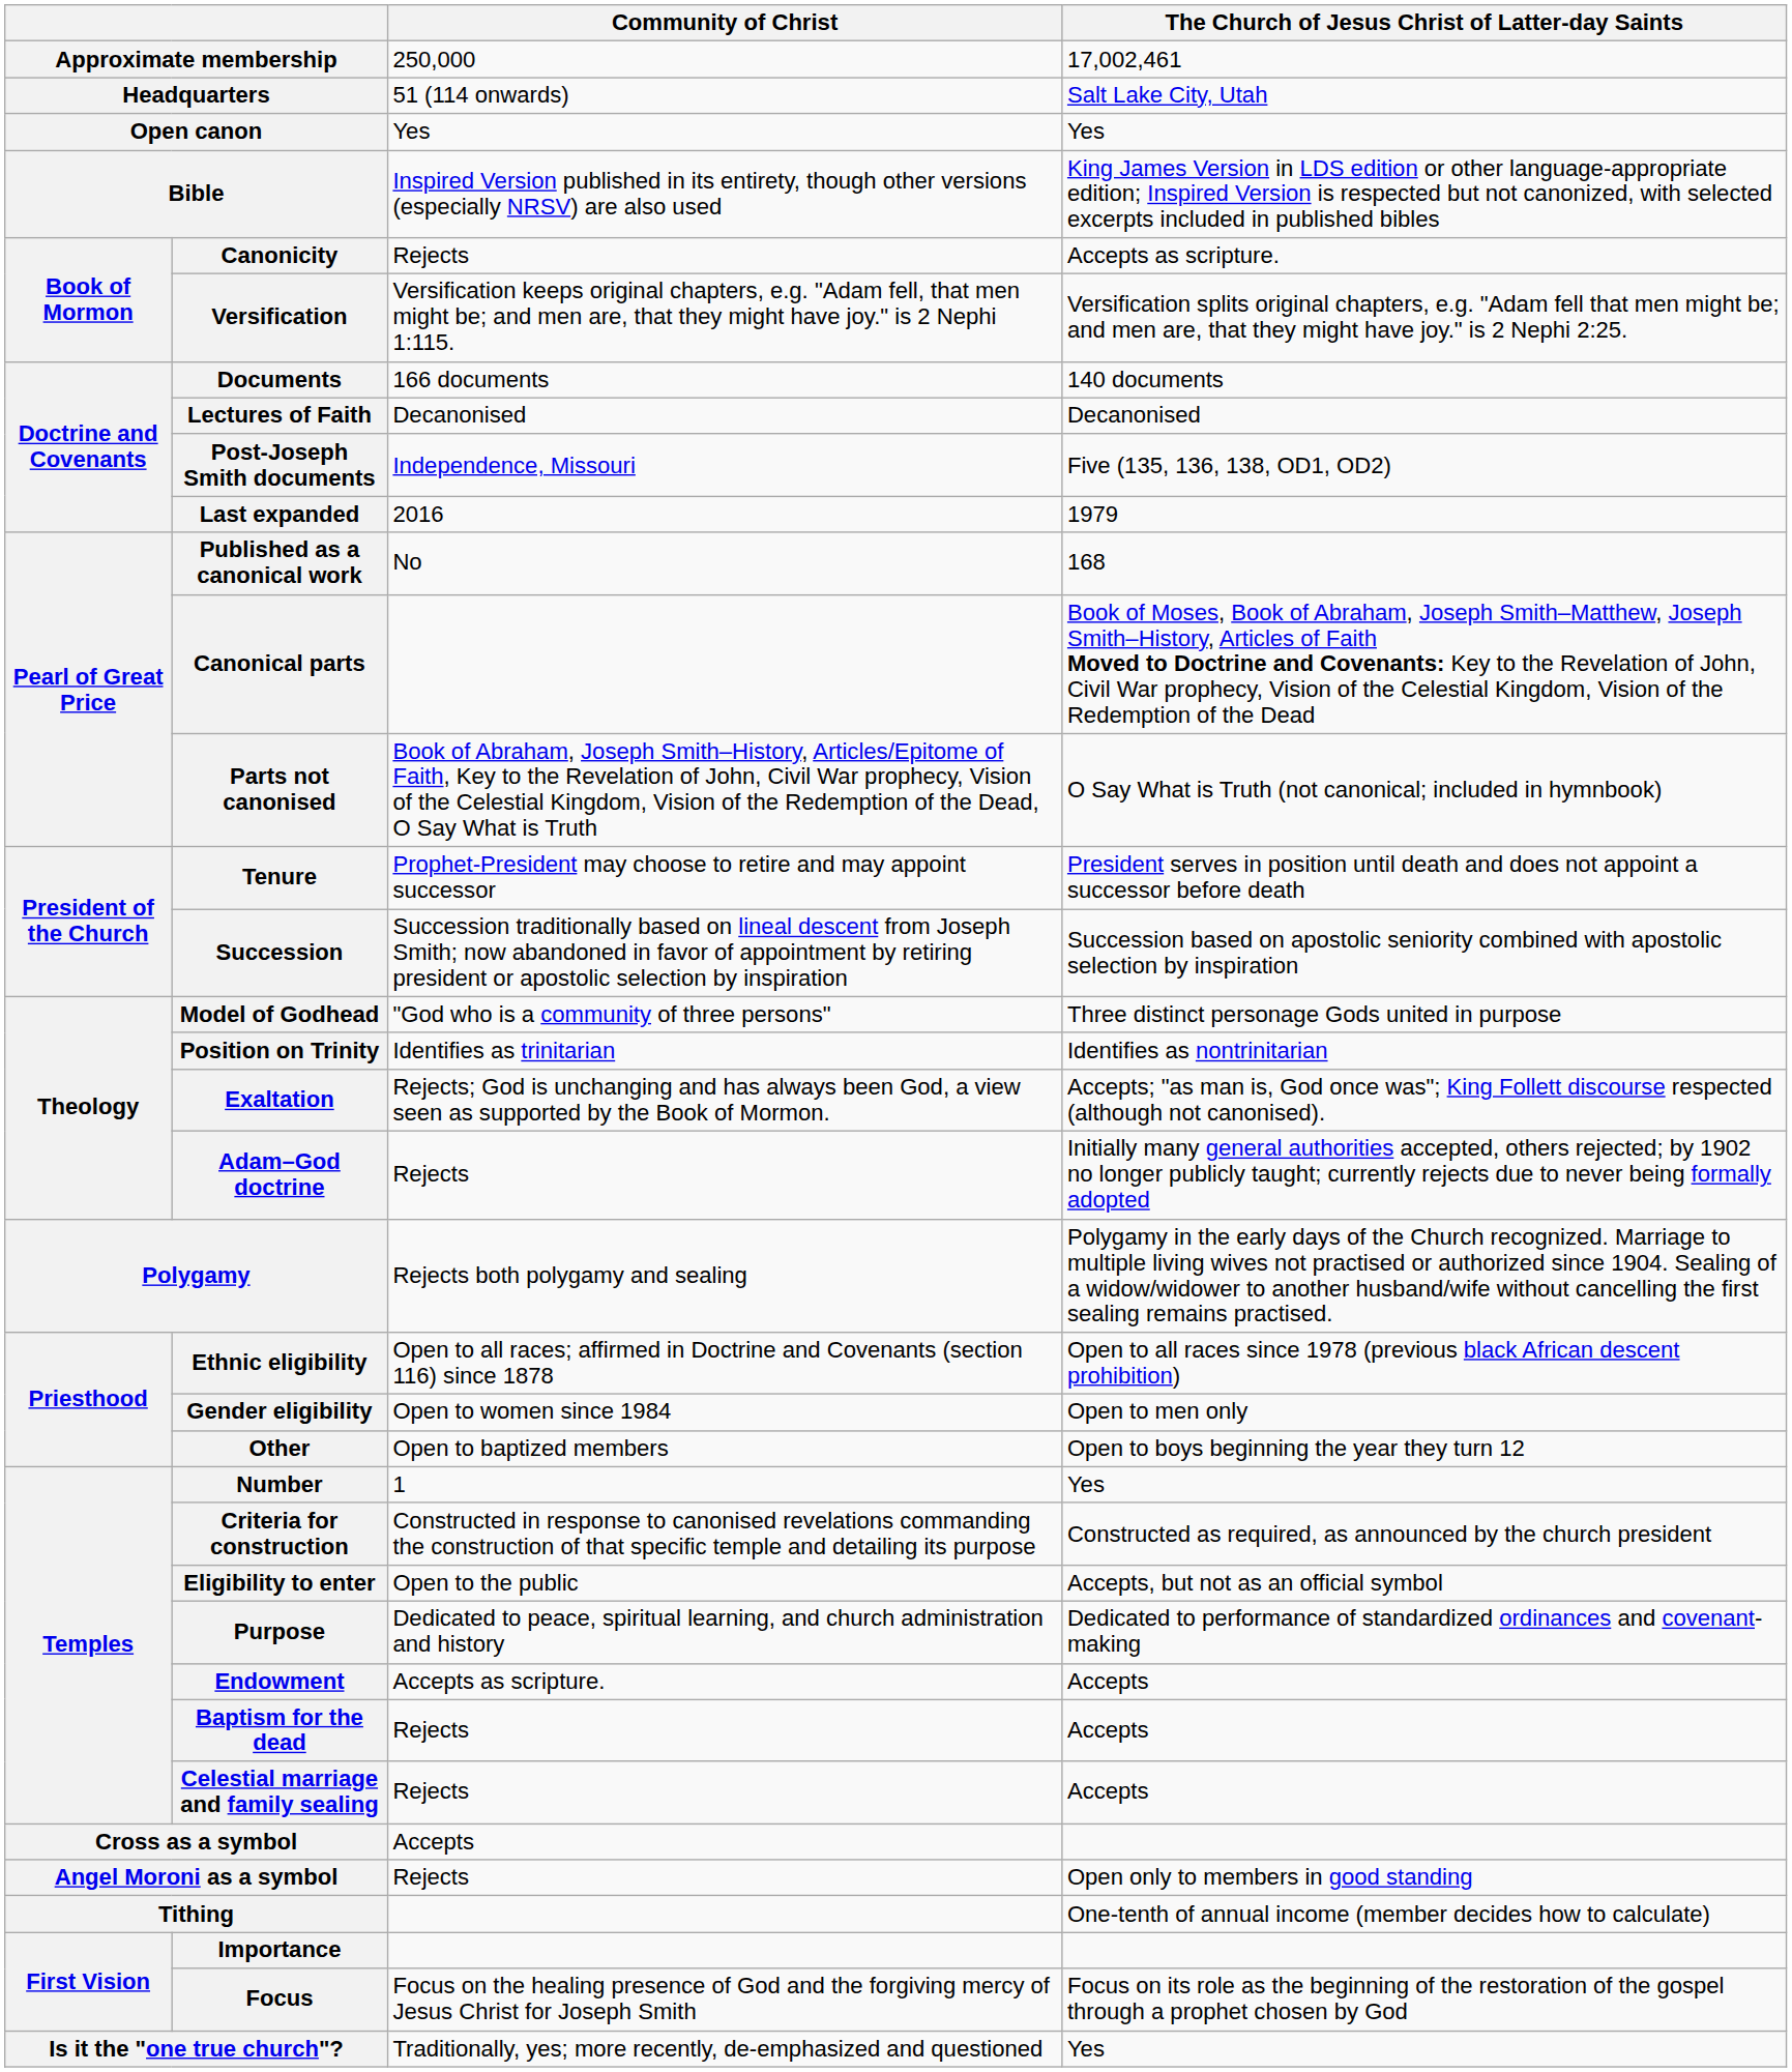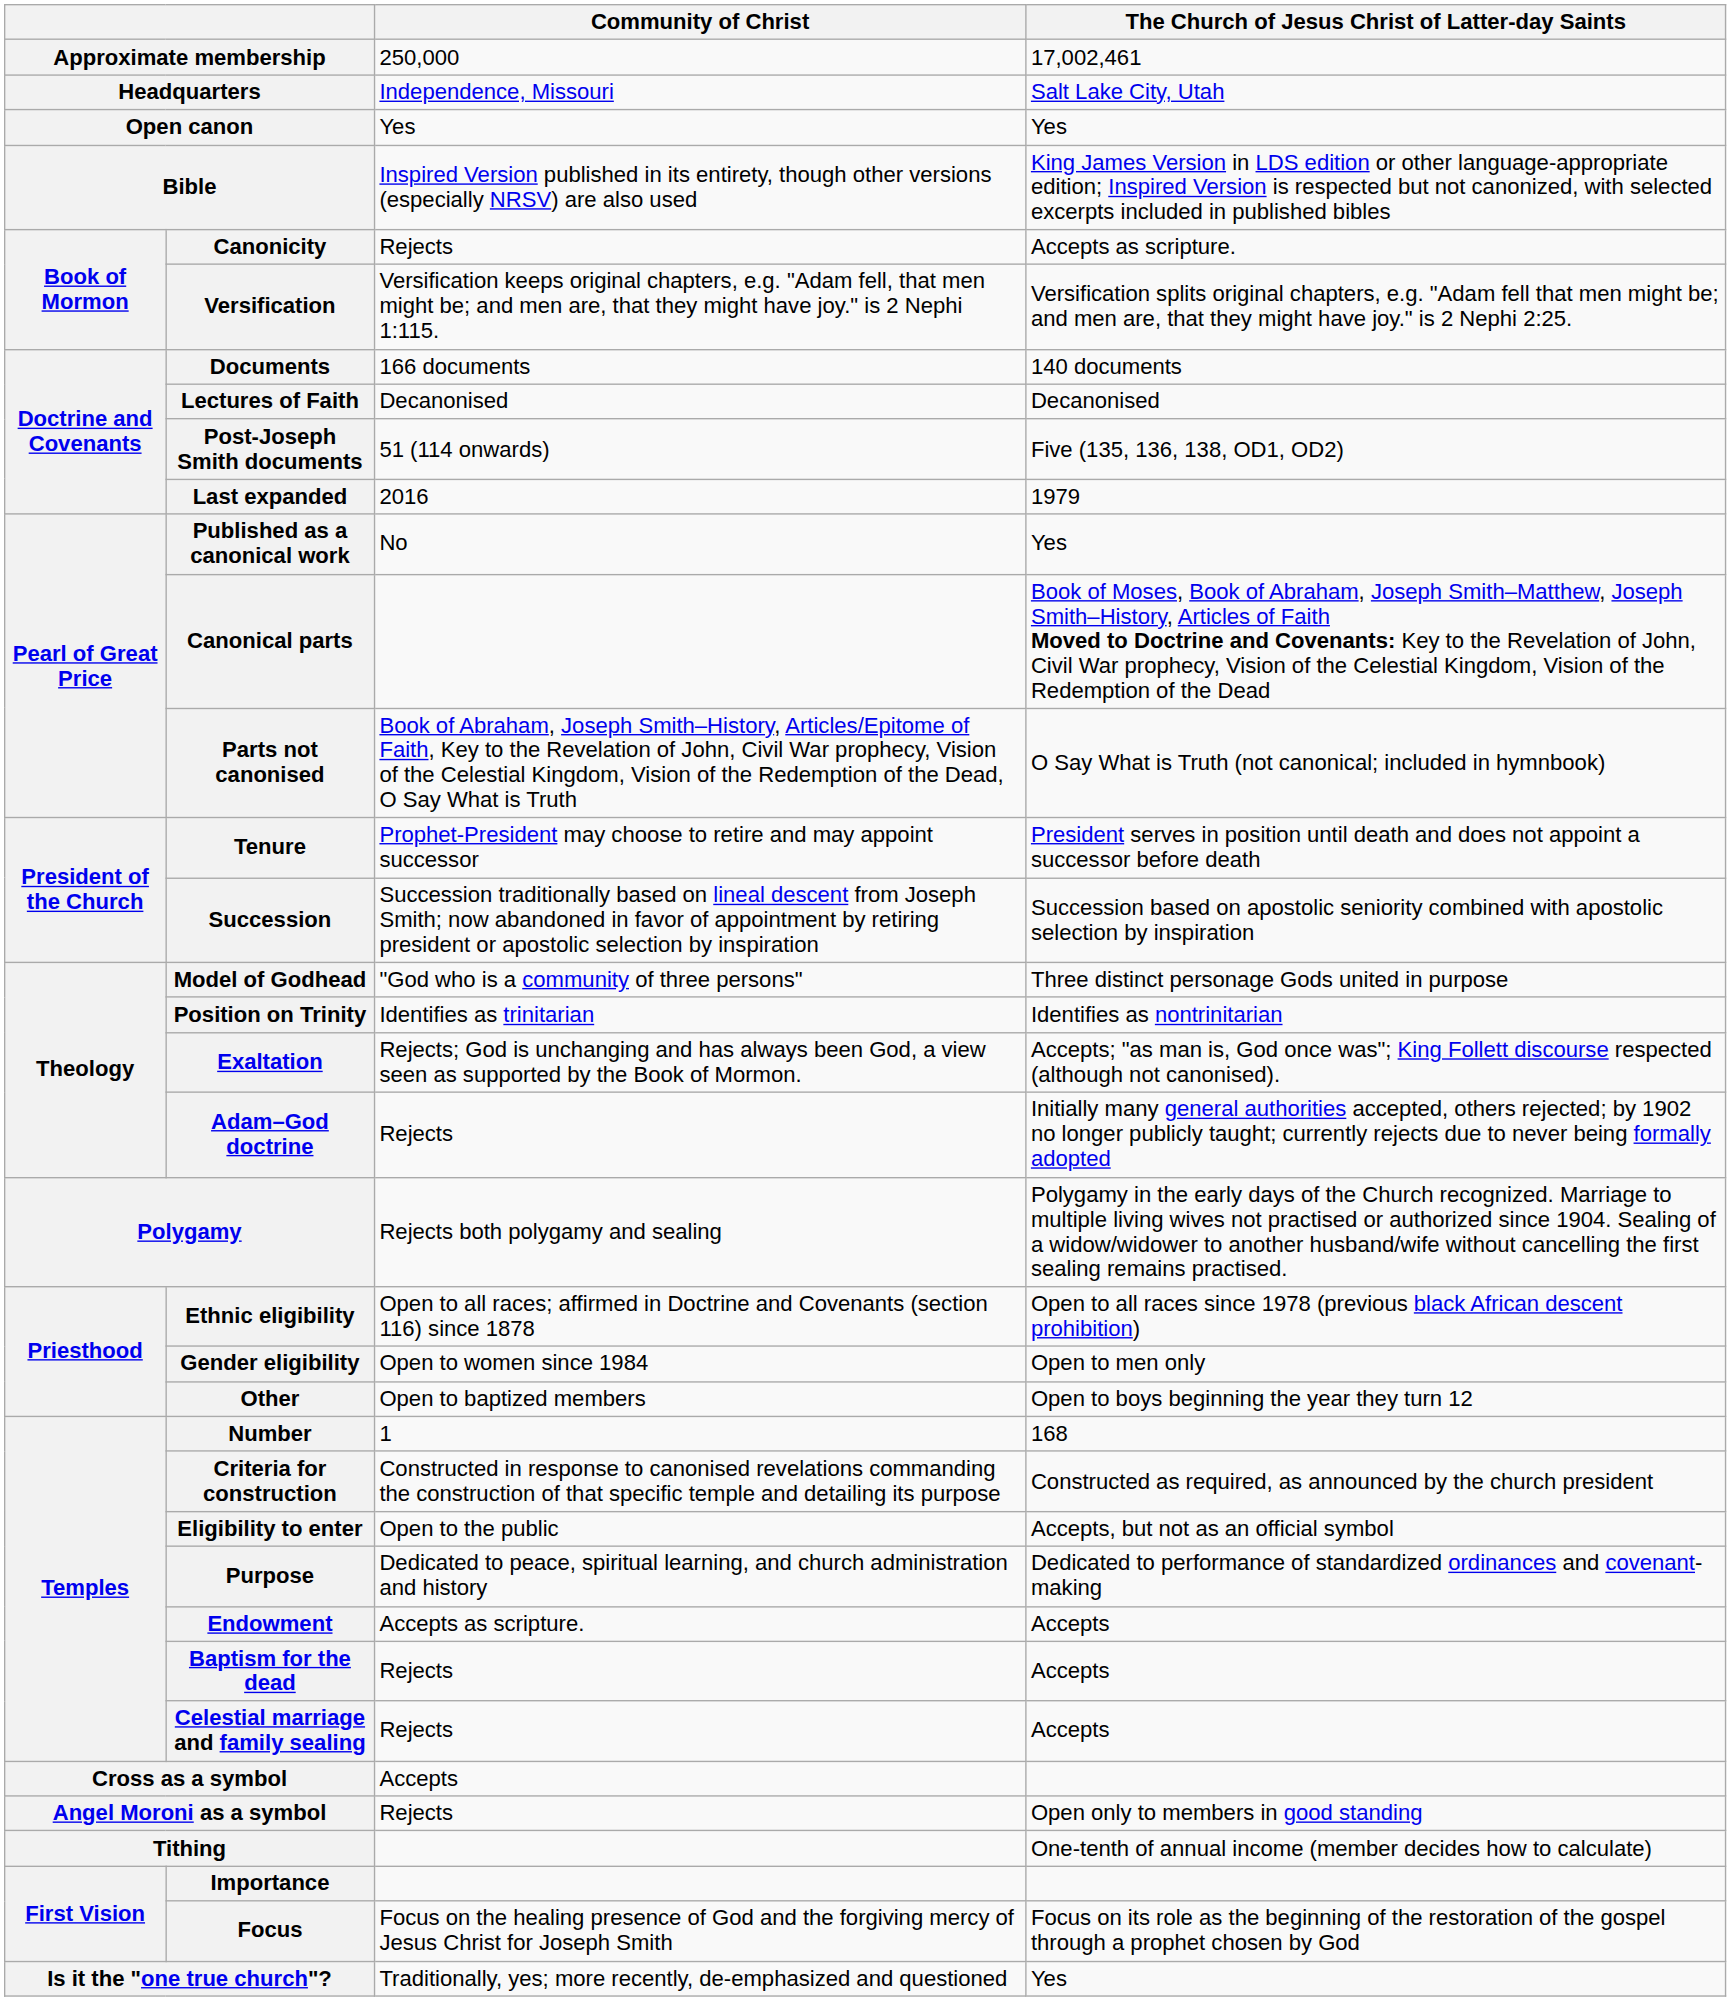Headquarters | Community of Christ: 51 (114 onwards) -> Independence, Missouri
Post-Joseph Smith documents | Community of Christ: Independence, Missouri -> 51 (114 onwards)
Published as a canonical work | The Church of Jesus Christ of Latter-day Saints: 168 -> Yes
Number | The Church of Jesus Christ of Latter-day Saints: Yes -> 168
